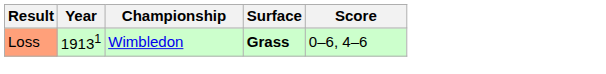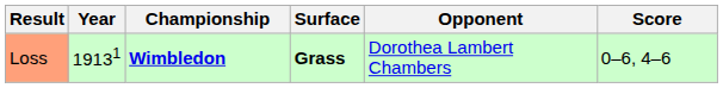+ column: Opponent | Dorothea Lambert Chambers
Loss | Championship: normal -> bold
